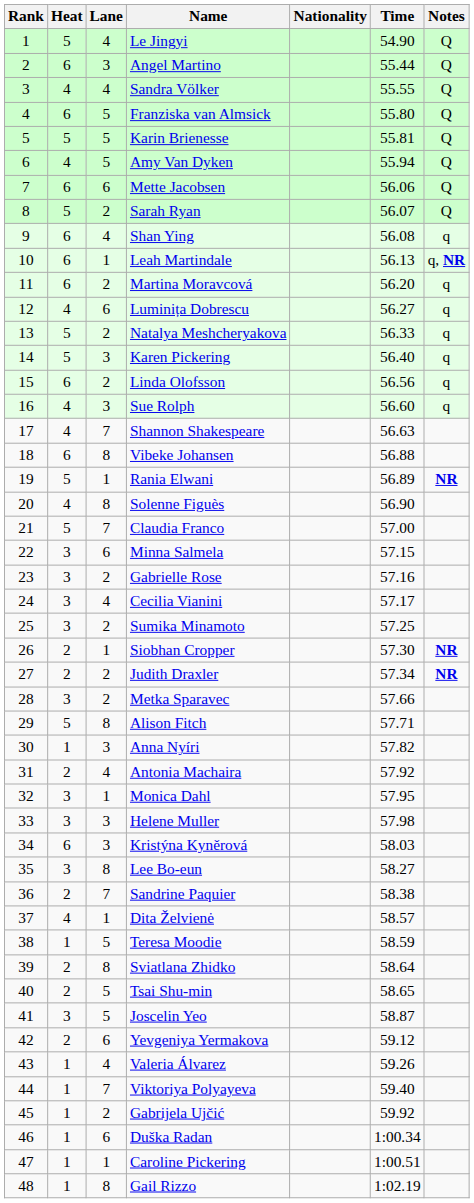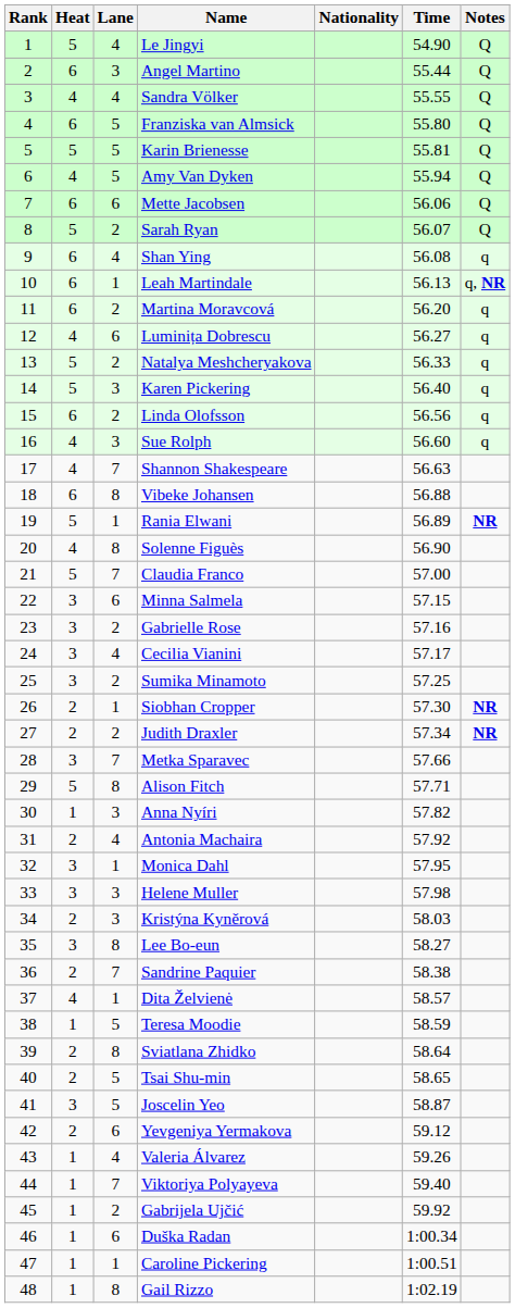Metka Sparavec | Lane: 2 -> 7
Kristýna Kyněrová | Heat: 6 -> 2
